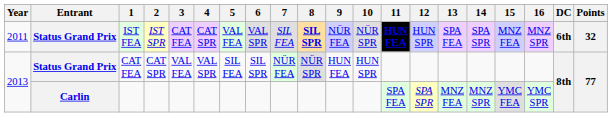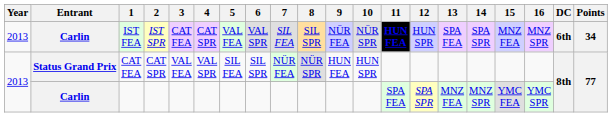IST FEA | Year: 2011 -> 2013
IST FEA | Entrant: Status Grand Prix -> Carlin
IST FEA | 8: bold -> normal
IST FEA | Points: 32 -> 34
